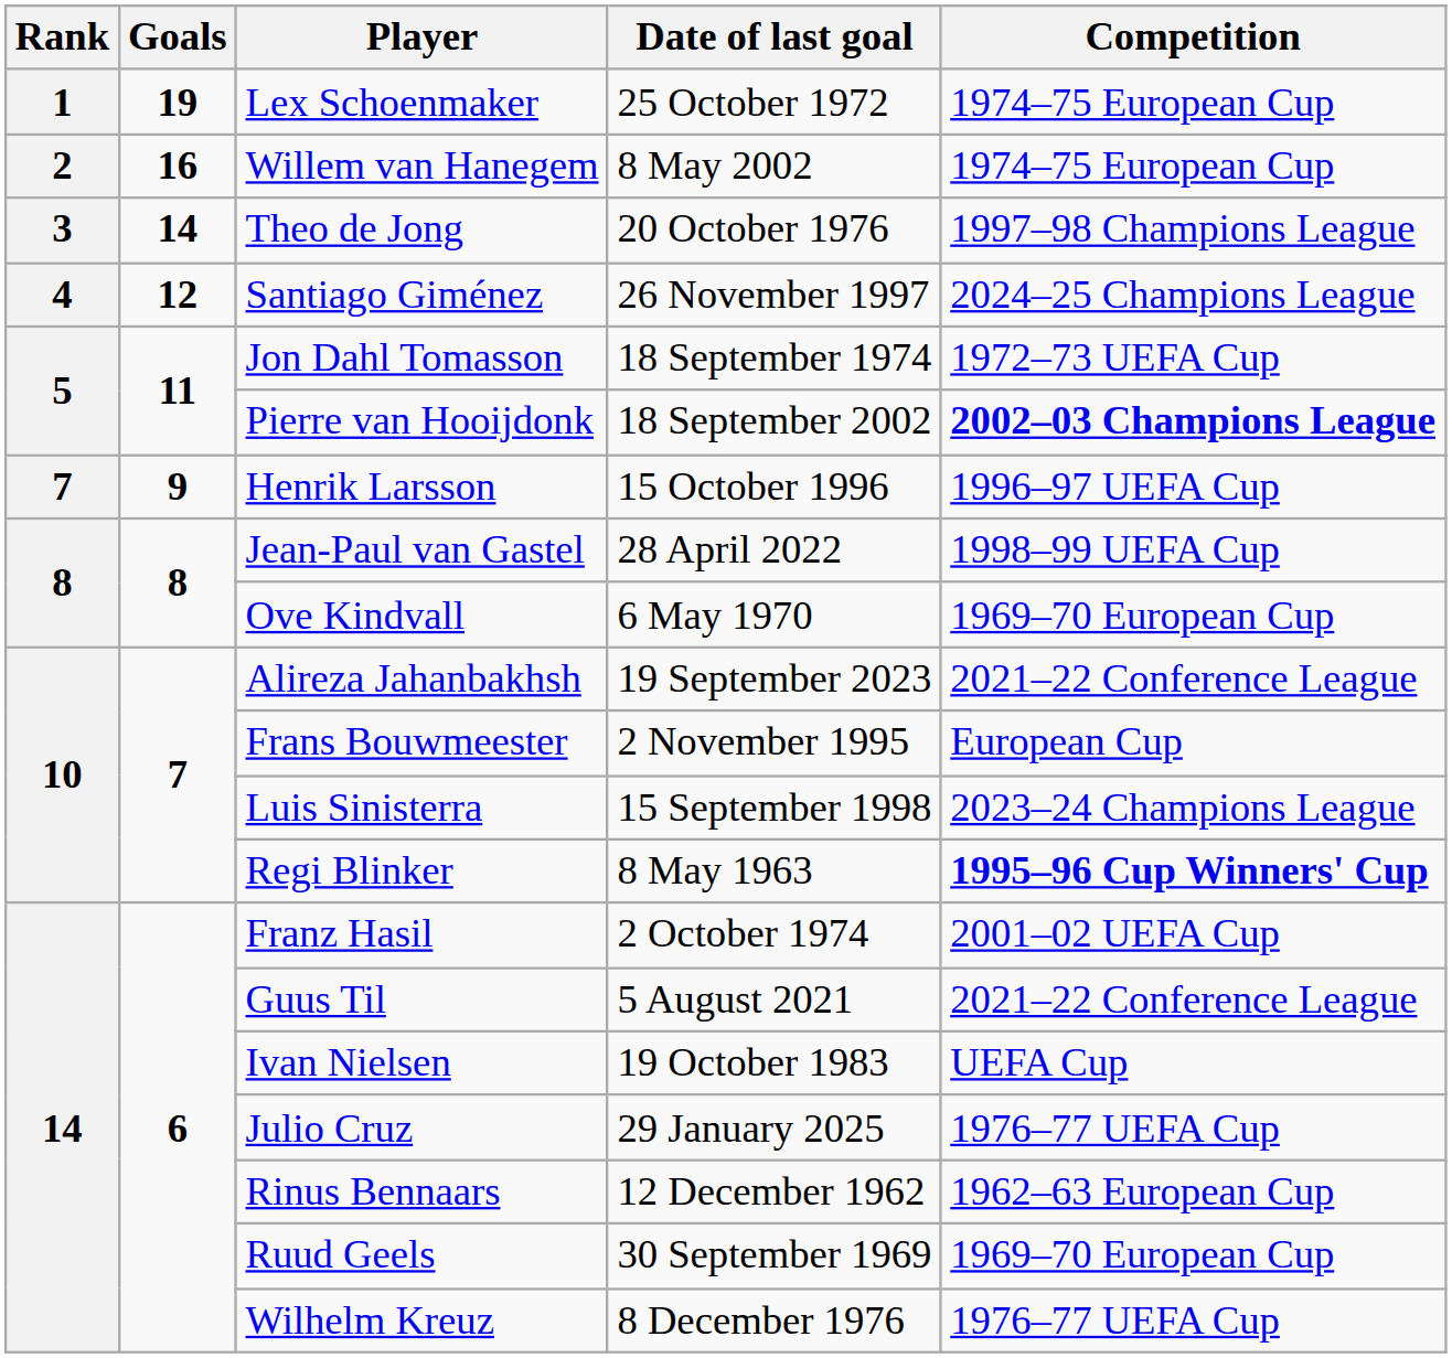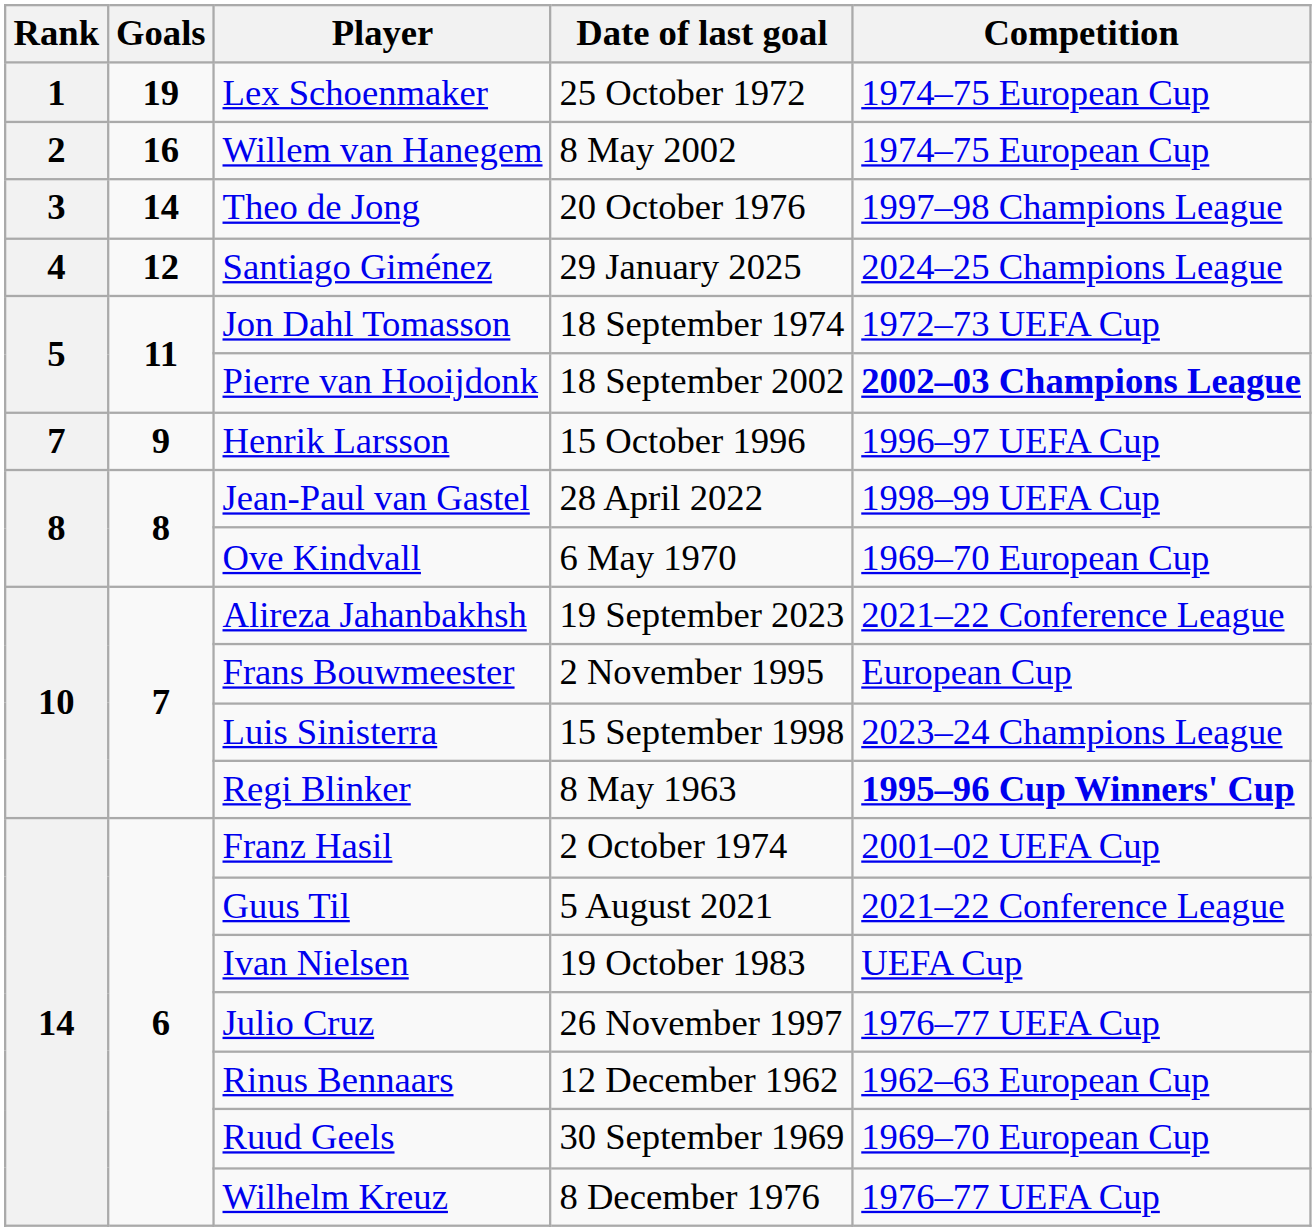Santiago Giménez | Date of last goal: 26 November 1997 -> 29 January 2025
Julio Cruz | Date of last goal: 29 January 2025 -> 26 November 1997
